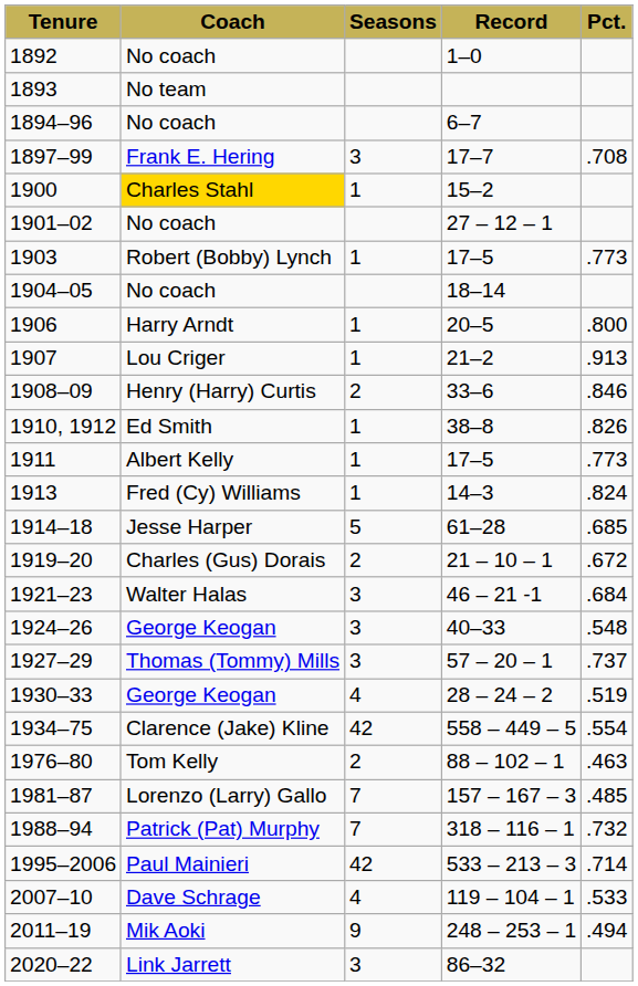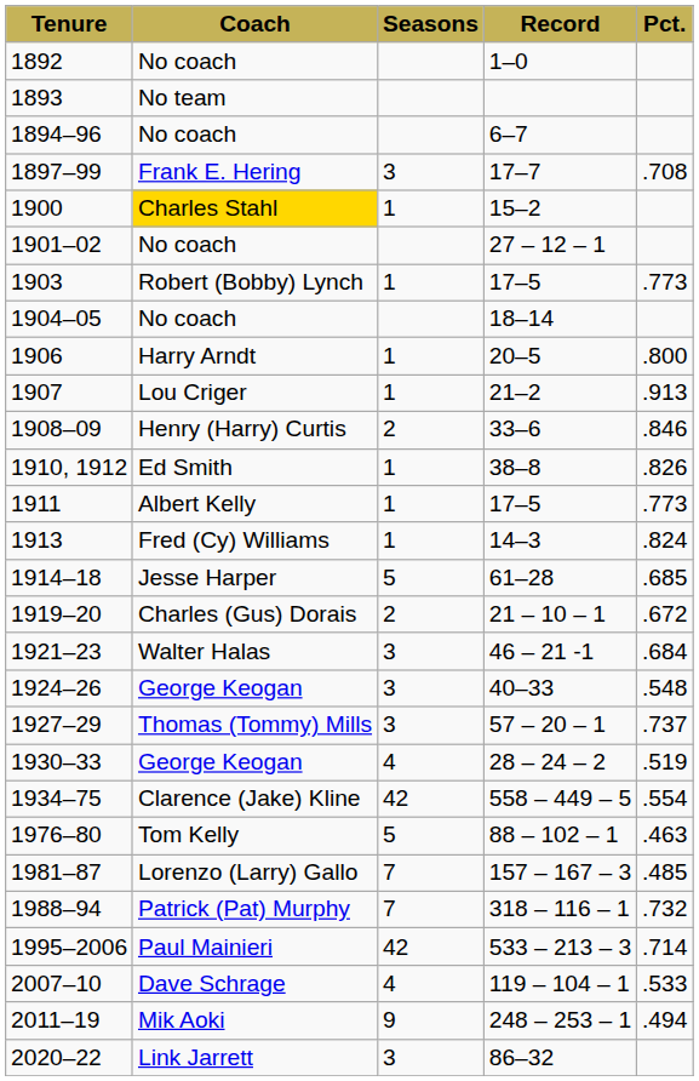1976–80 | Seasons: 2 -> 5
